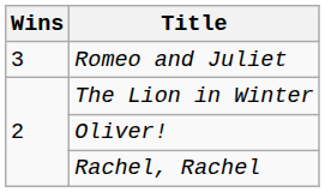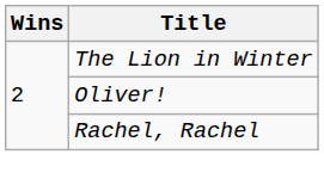- row: 3 | Romeo and Juliet
